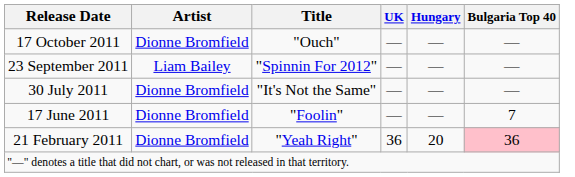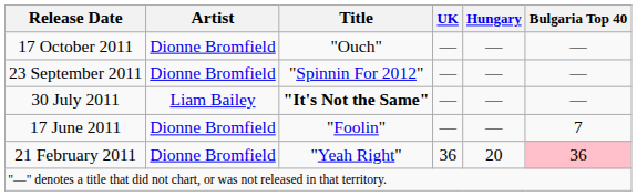23 September 2011 | Artist: Liam Bailey -> Dionne Bromfield
30 July 2011 | Artist: Dionne Bromfield -> Liam Bailey
30 July 2011 | Title: normal -> bold
